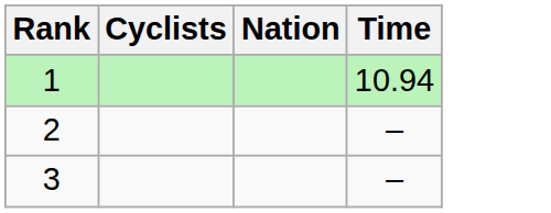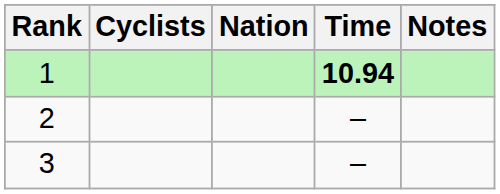+ column: Notes
1 | Time: normal -> bold
